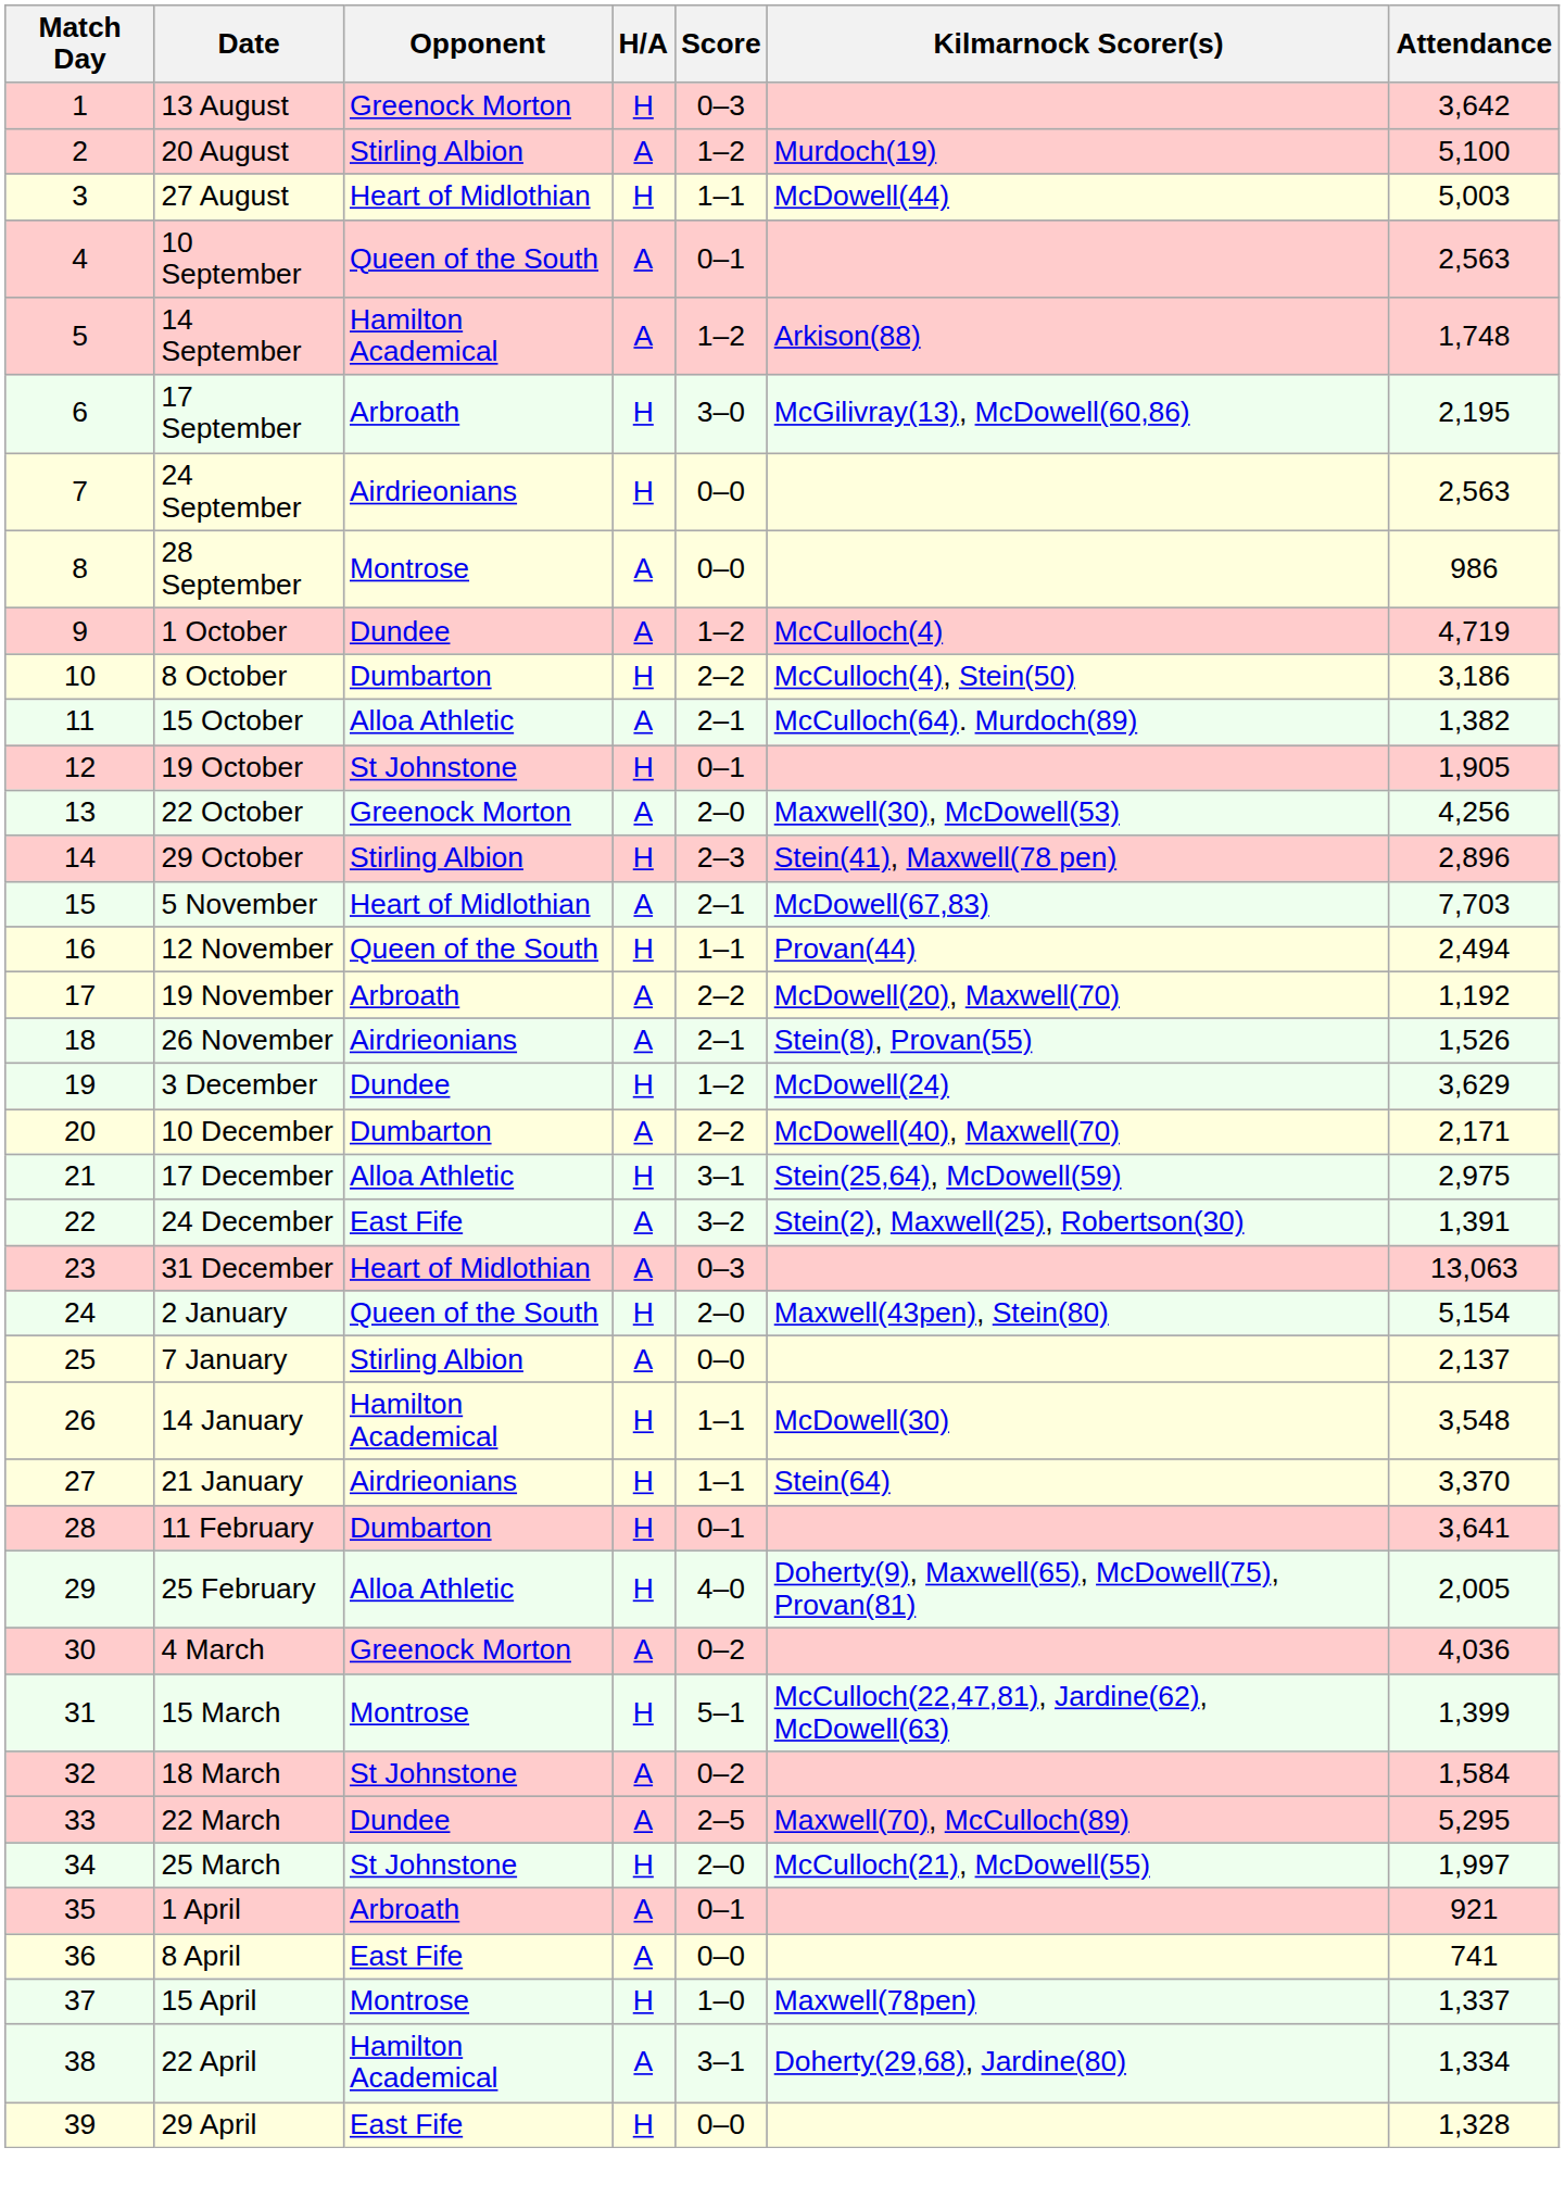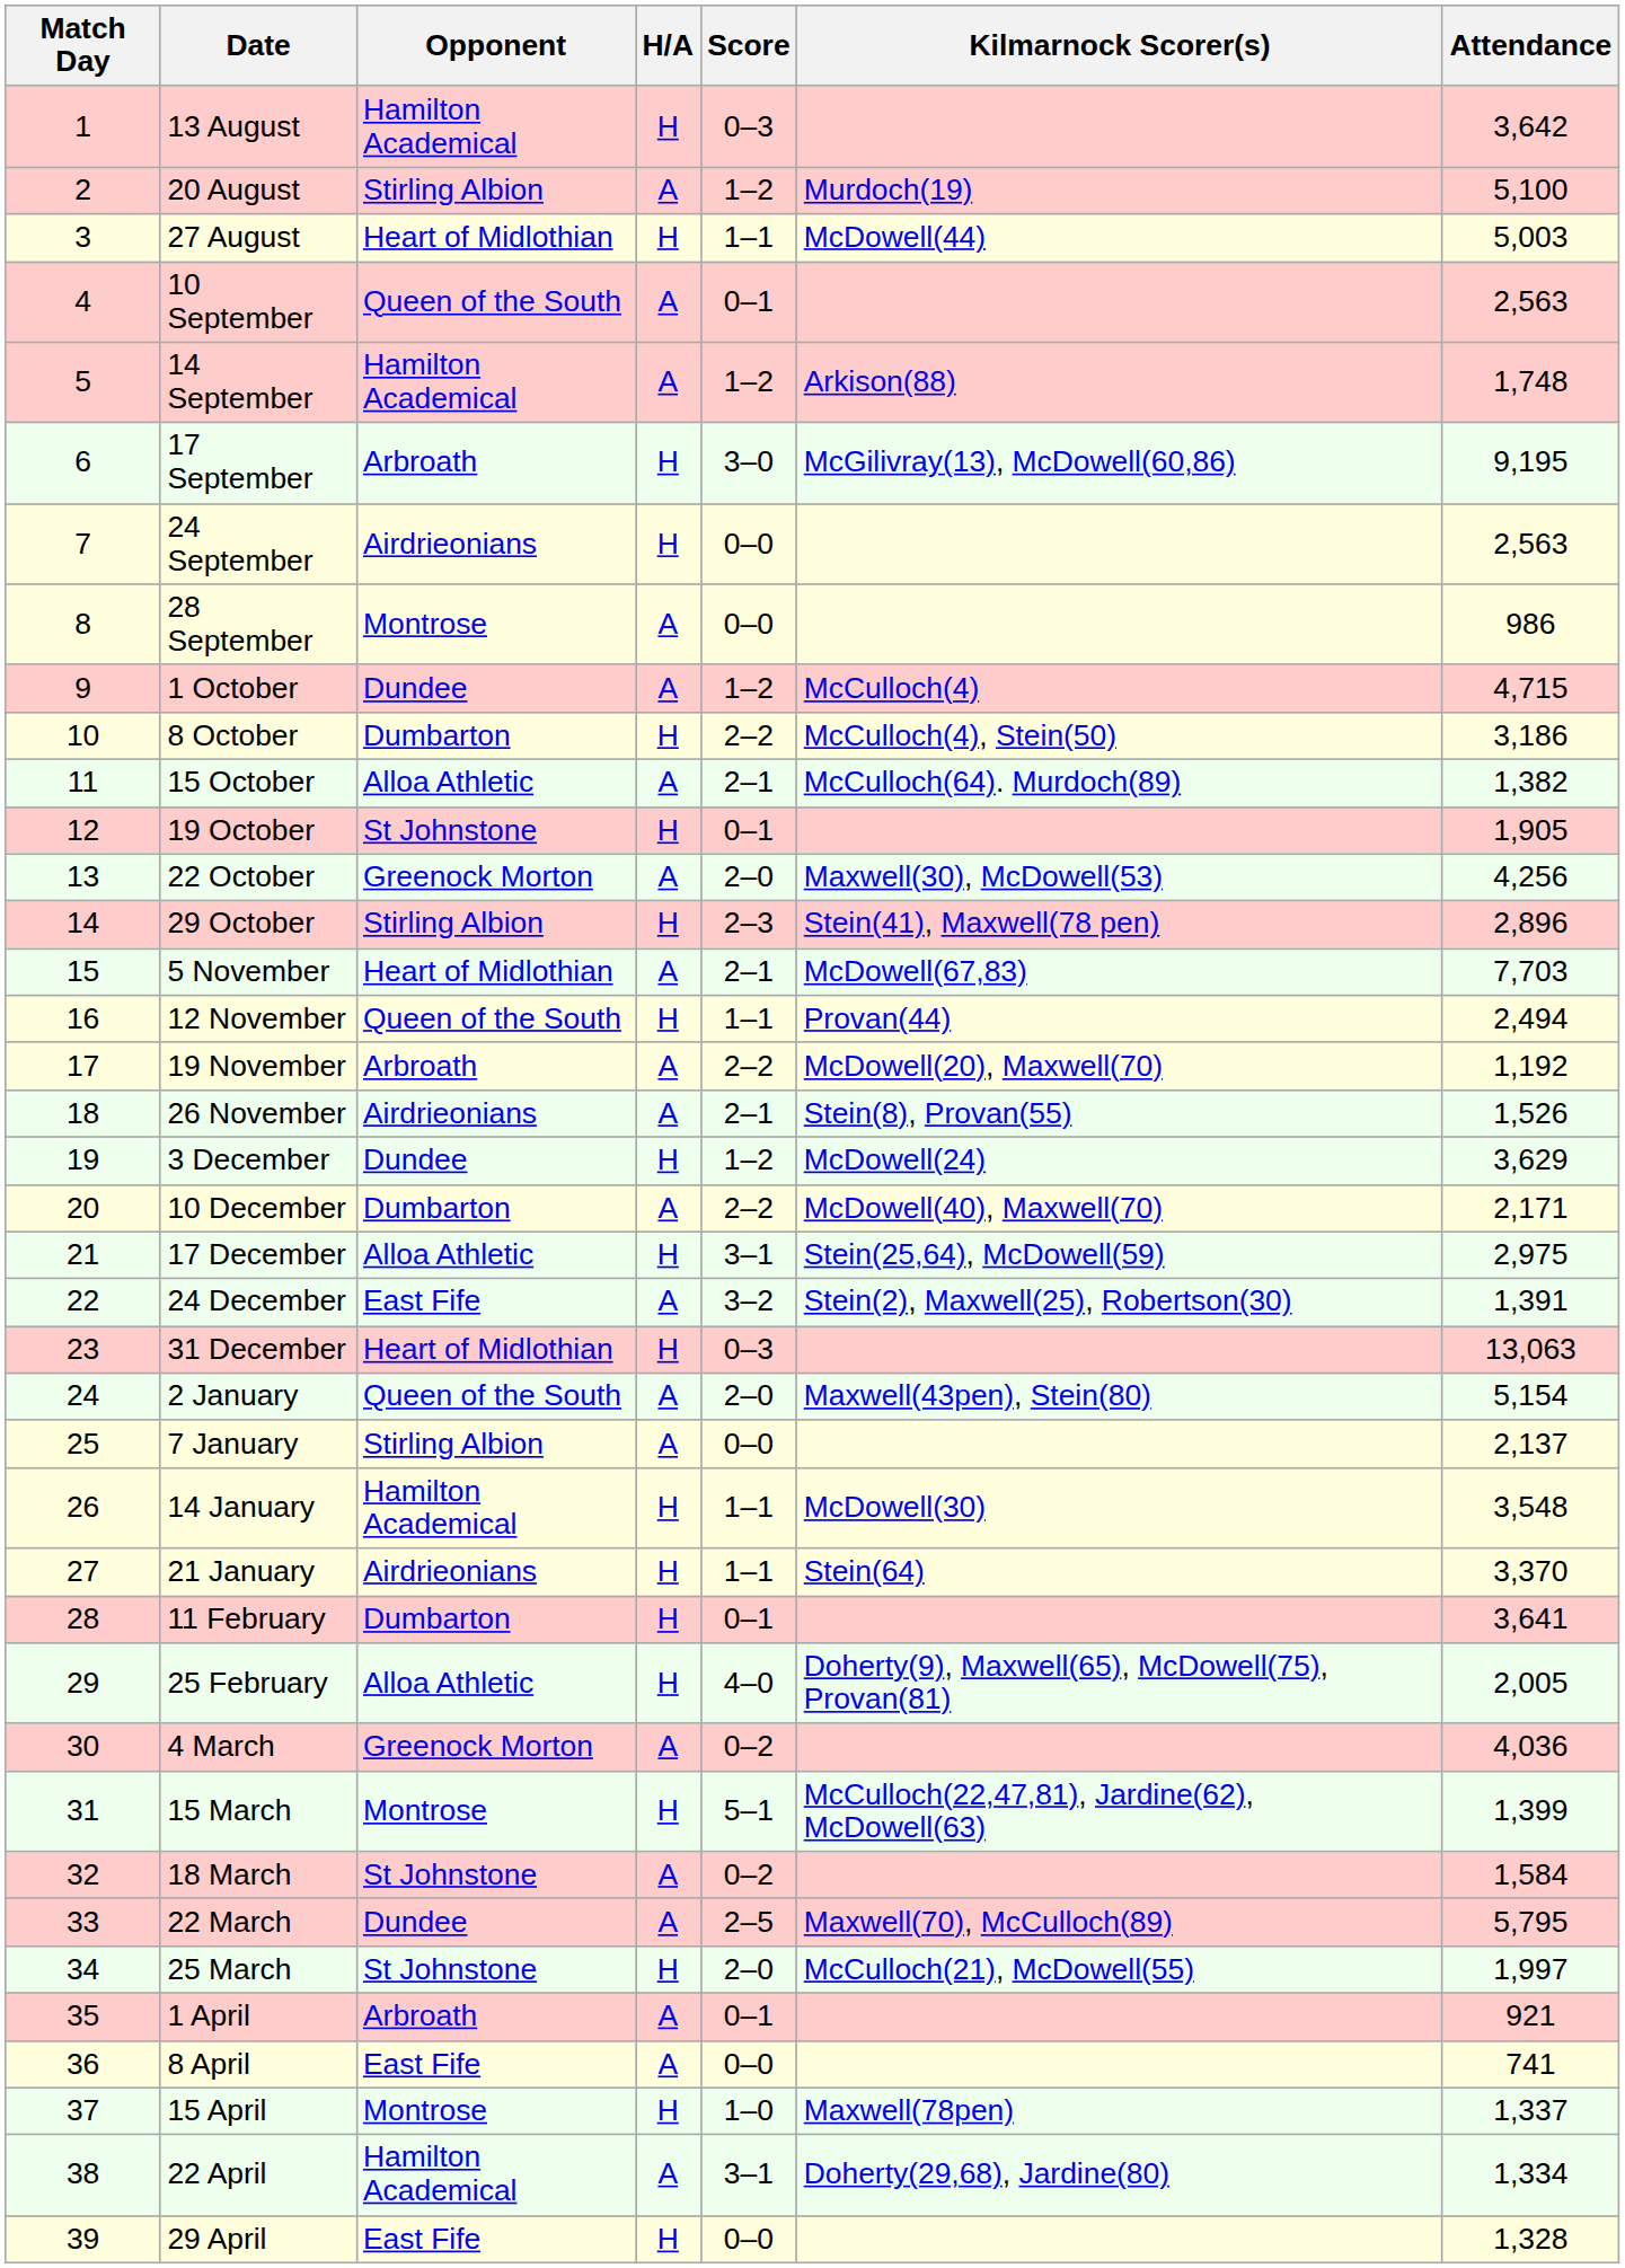13 August | Opponent: Greenock Morton -> Hamilton Academical
17 September | Attendance: 2,195 -> 9,195
1 October | Attendance: 4,719 -> 4,715
31 December | H/A: A -> H
2 January | H/A: H -> A
22 March | Attendance: 5,295 -> 5,795
